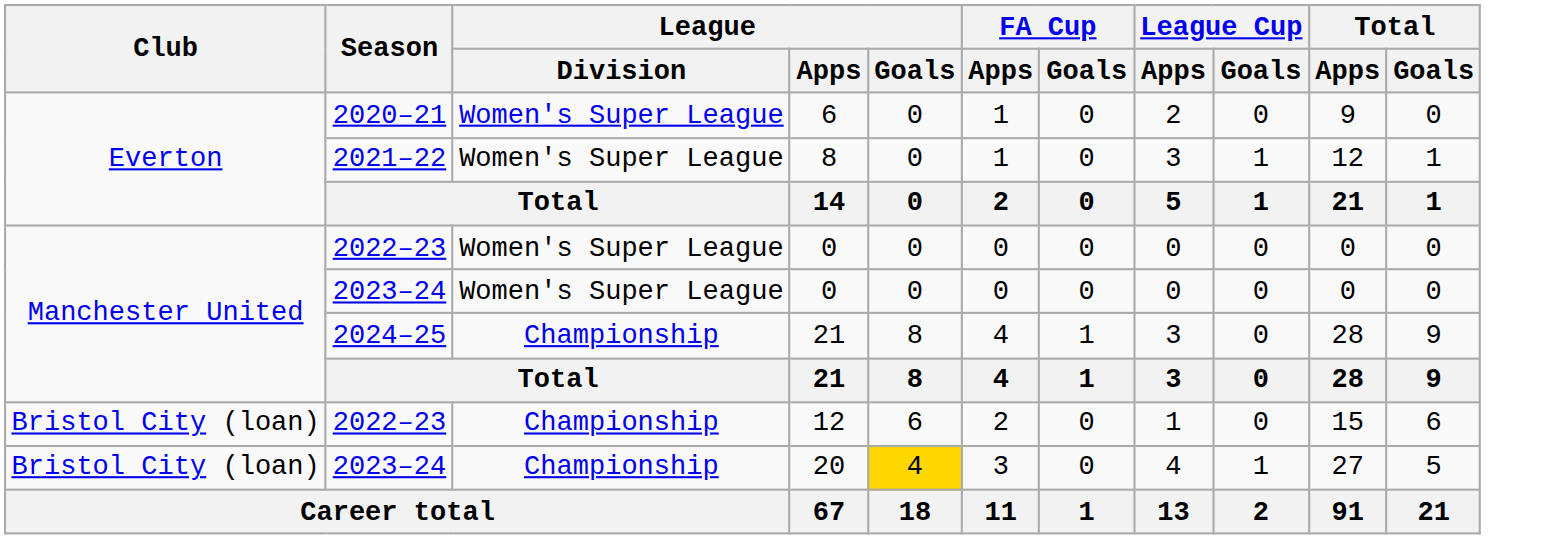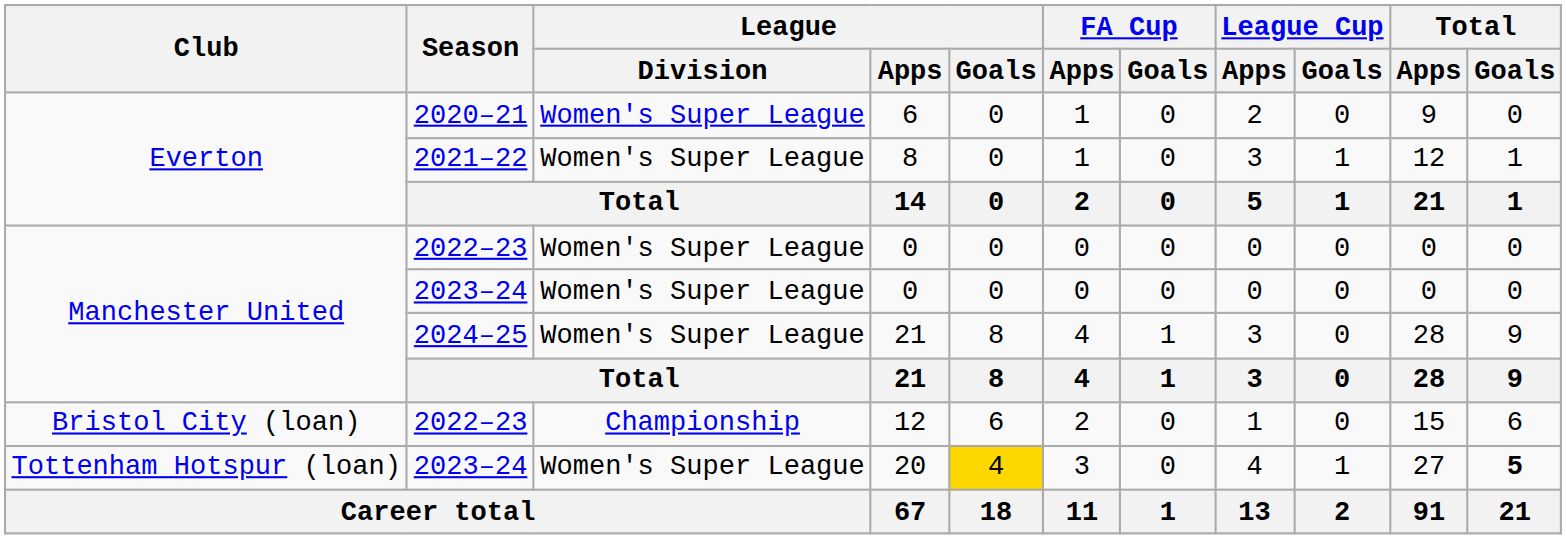2024–25 / 21 | League / Division: Championship -> Women's Super League
20 | Club: Bristol City (loan) -> Tottenham Hotspur (loan)
20 | League / Division: Championship -> Women's Super League
20 | Total / Goals: normal -> bold
